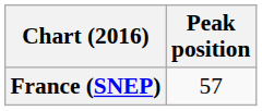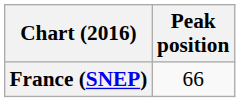France (SNEP) | Peak position: 57 -> 66
